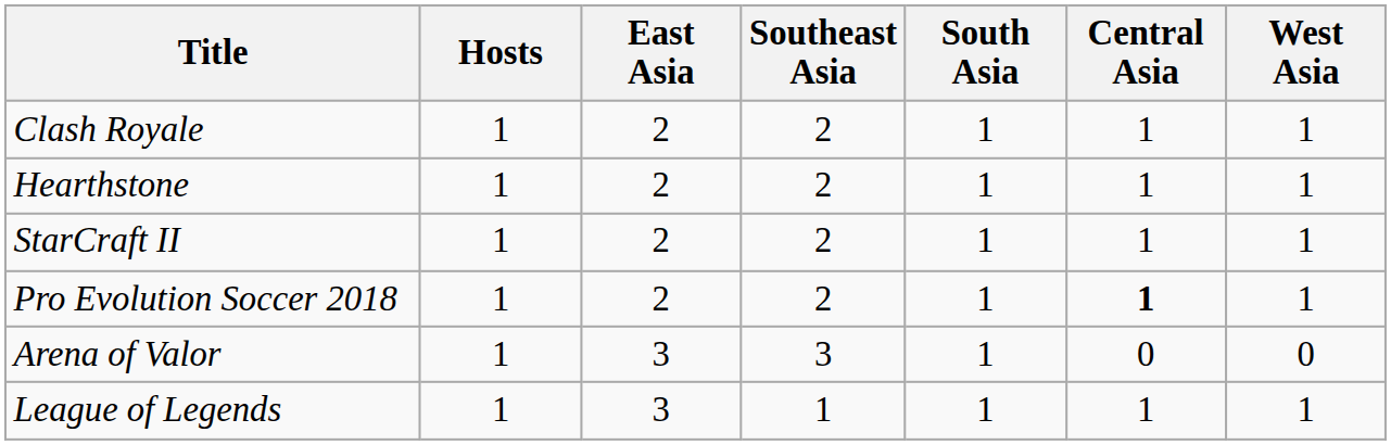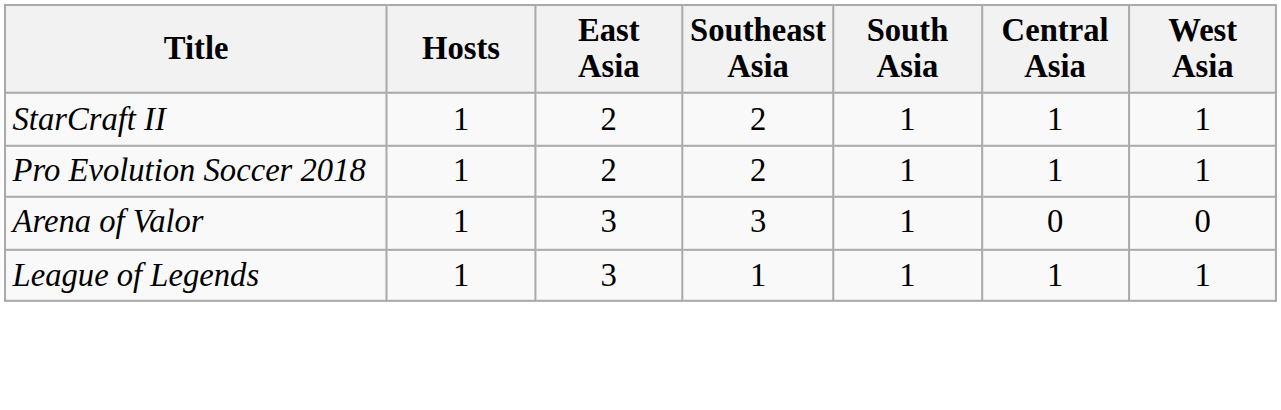- row: Clash Royale | 1 | 2 | 2 | 1 | 1 | 1
- row: Hearthstone | 1 | 2 | 2 | 1 | 1 | 1
Pro Evolution Soccer 2018 | Central Asia: bold -> normal
